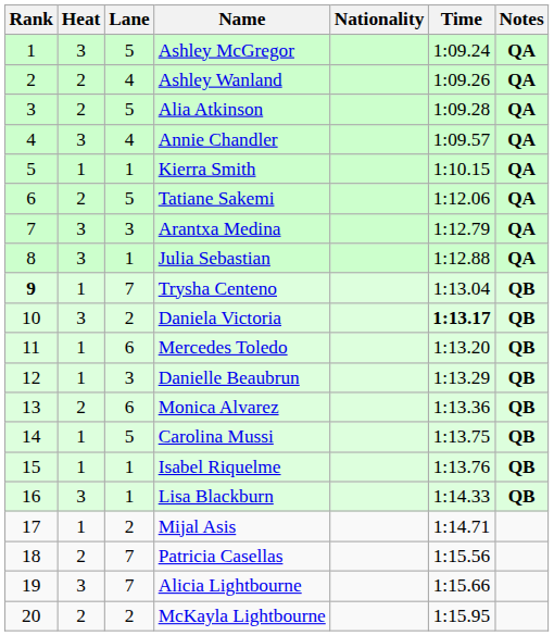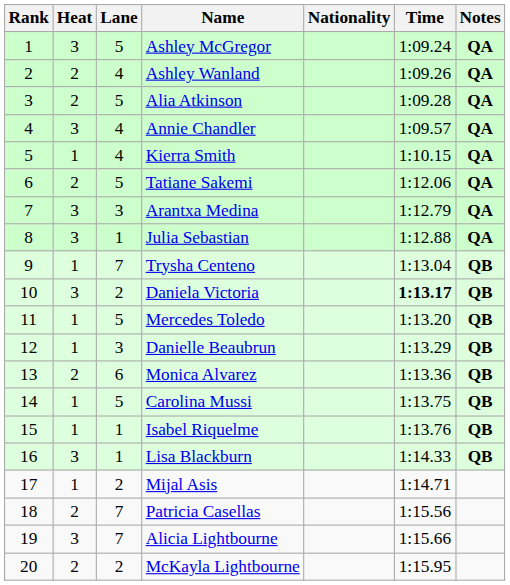Kierra Smith | Lane: 1 -> 4
Trysha Centeno | Rank: bold -> normal
Mercedes Toledo | Lane: 6 -> 5
